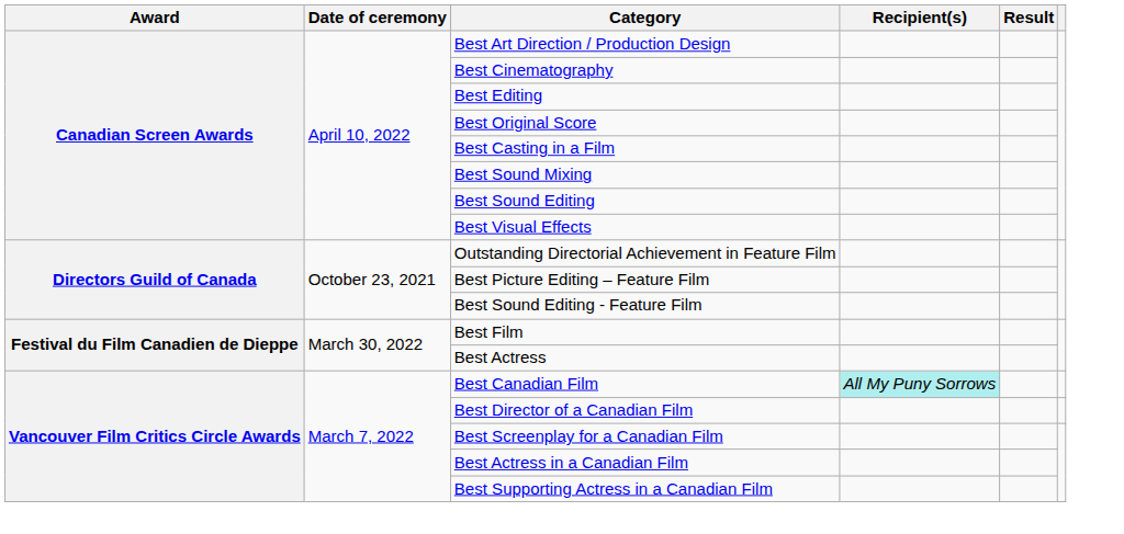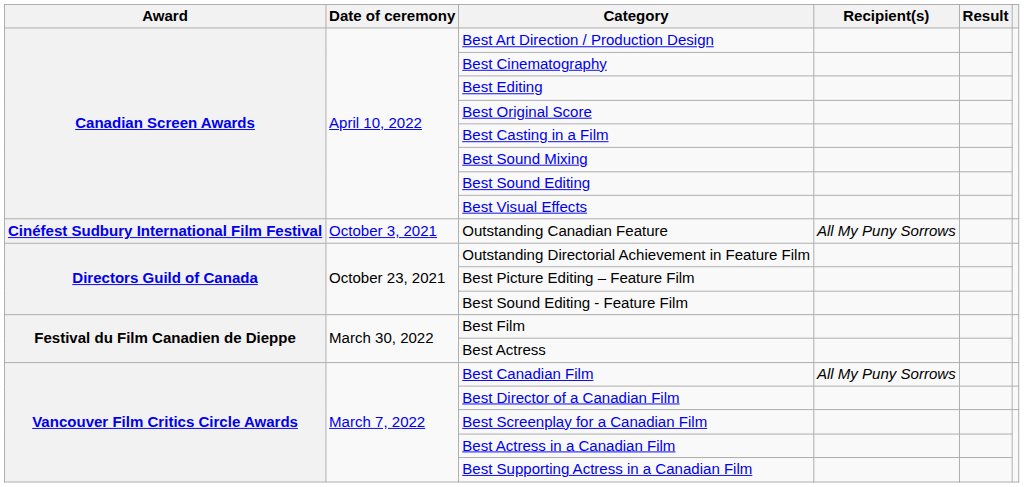+ row: Cinéfest Sudbury International Film Festival | October 3, 2021 | Outstanding Canadian Feature | All My Puny Sorrows
Best Canadian Film | Recipient(s): paleturquoise background -> no background
